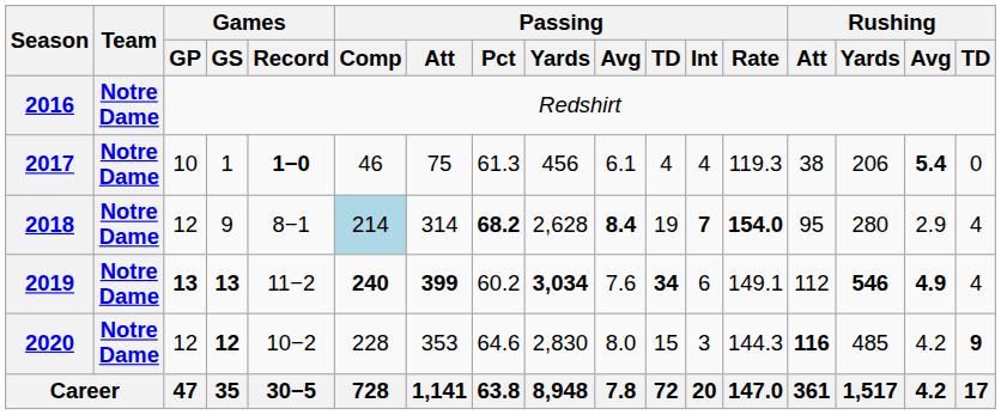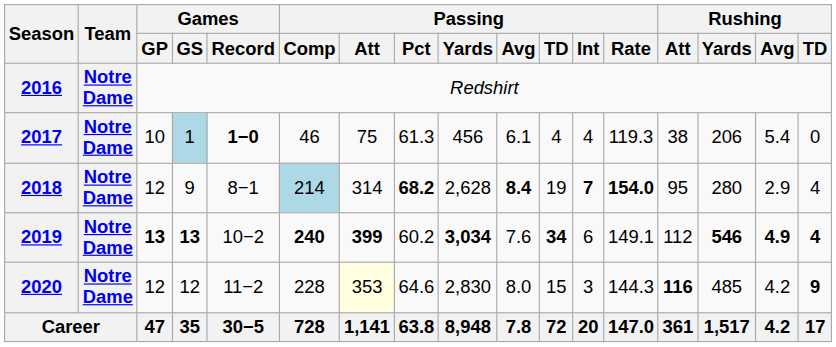2017 | Games / GS: no background -> lightblue background
2017 | Rushing / Avg: bold -> normal
2019 | Games / Record: 11−2 -> 10−2
2019 | Rushing / TD: normal -> bold
2020 | Games / GS: bold -> normal
2020 | Games / Record: 10−2 -> 11−2
2020 | Passing / Att: no background -> lightyellow background
